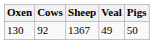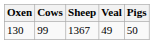130 | Cows: 92 -> 99
